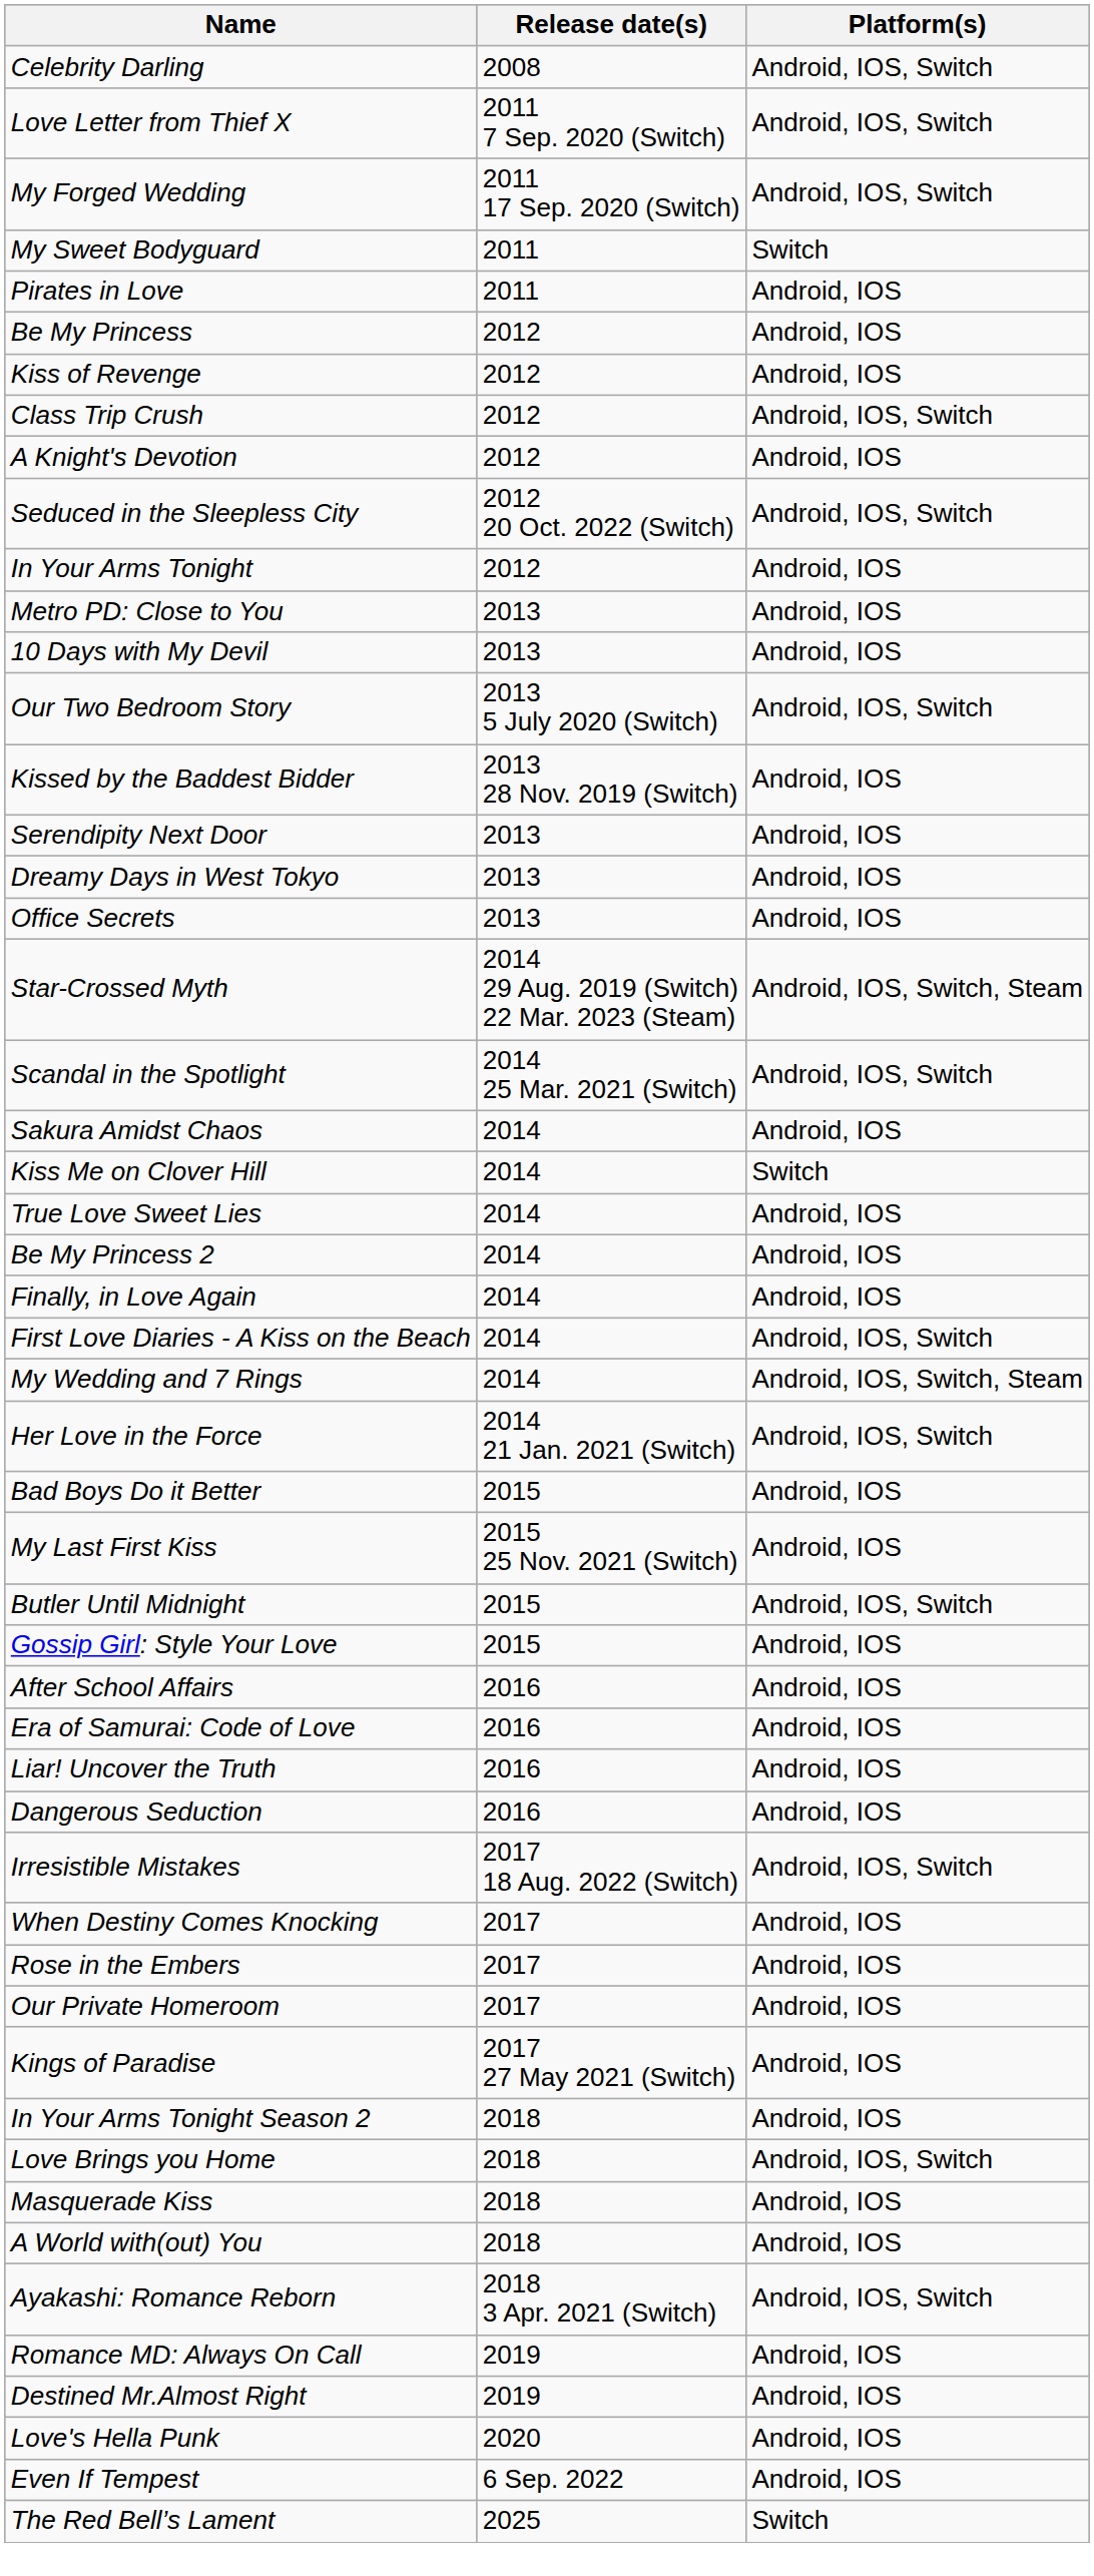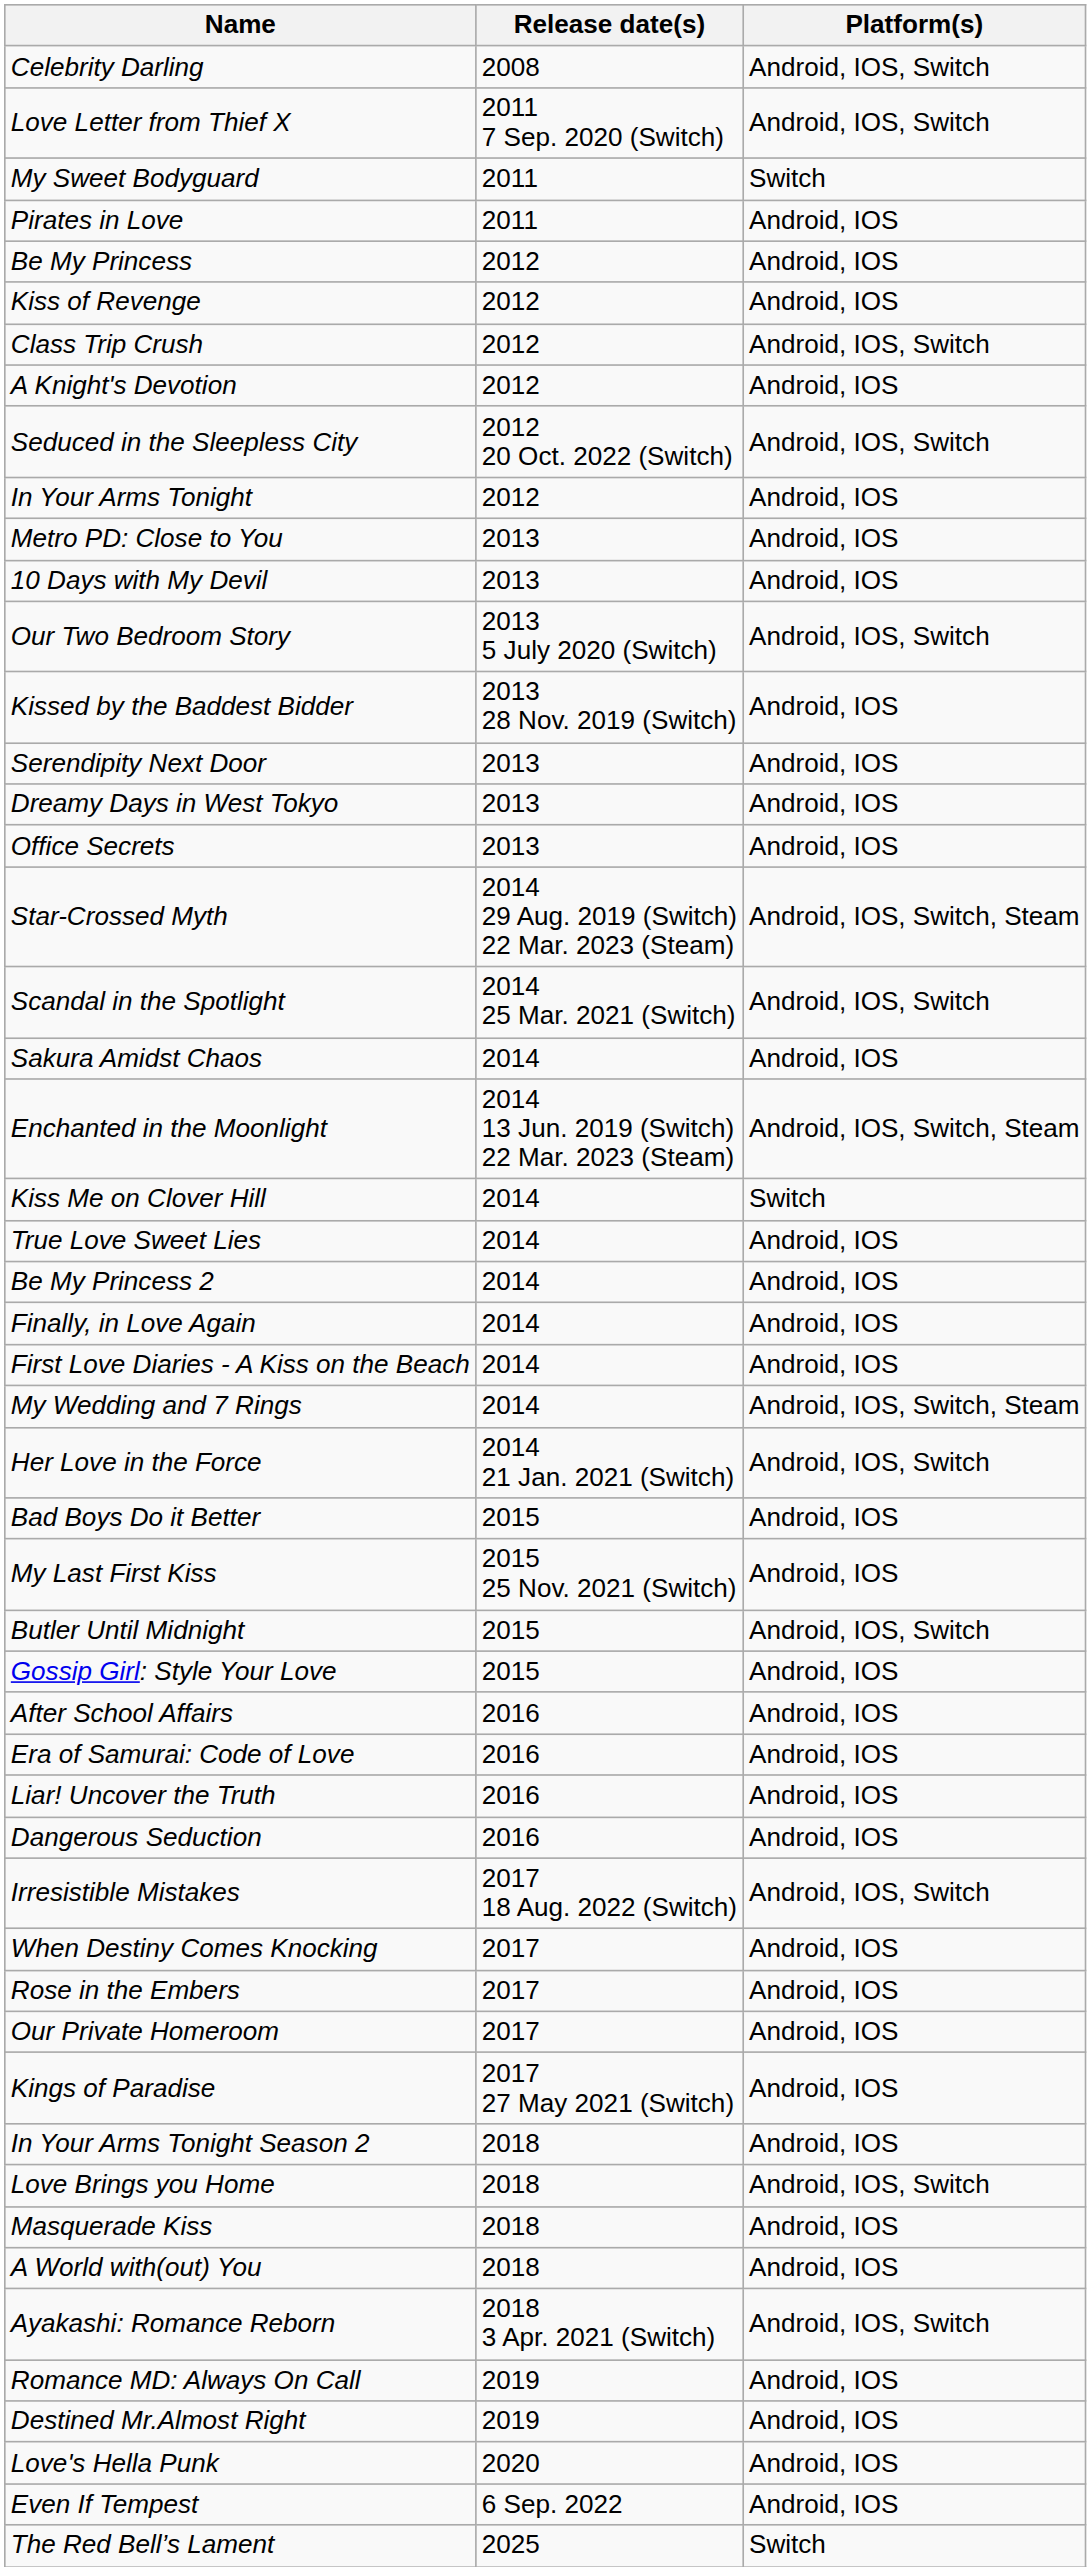- row: My Forged Wedding | 2011 17 Sep. 2020 (Switch) | Android, IOS, Switch
+ row: Enchanted in the Moonlight | 2014 13 Jun. 2019 (Switch) 22 Mar. 2023 (Steam) | Android, IOS, Switch, Steam
First Love Diaries - A Kiss on the Beach | Platform(s): Android, IOS, Switch -> Android, IOS
